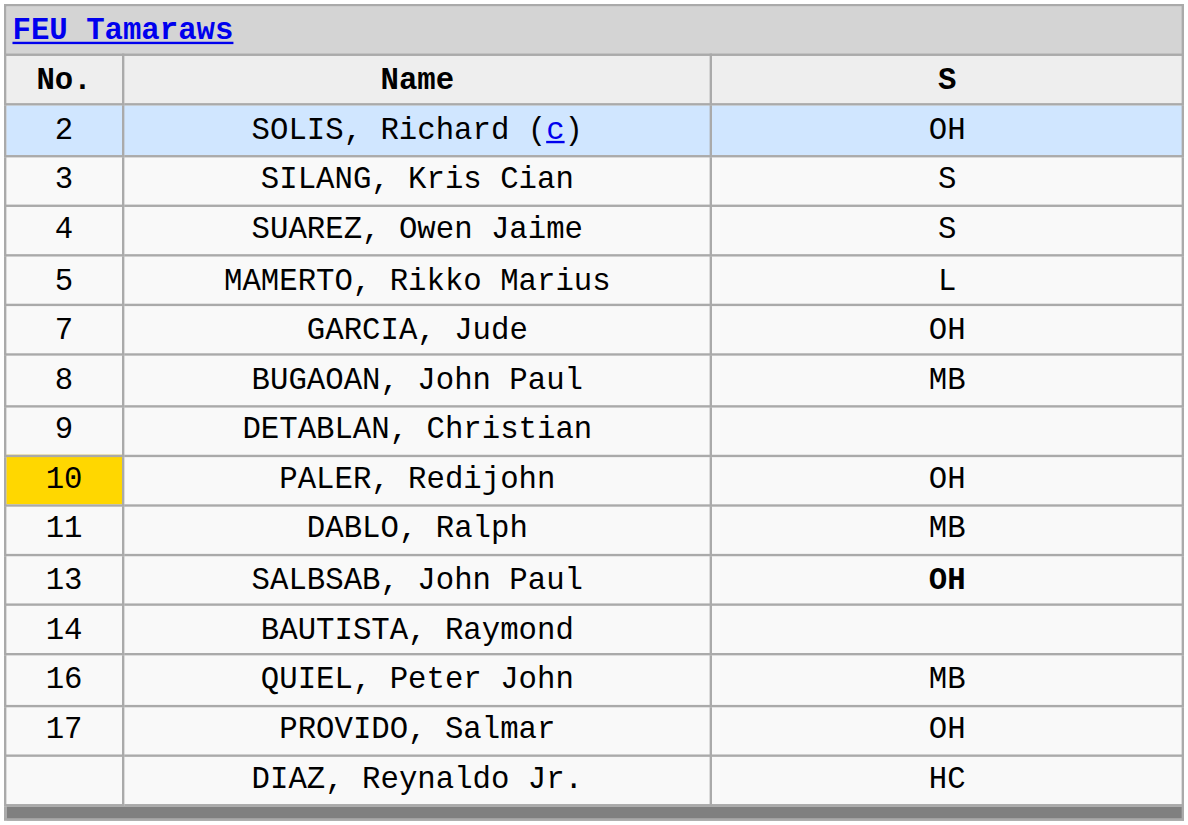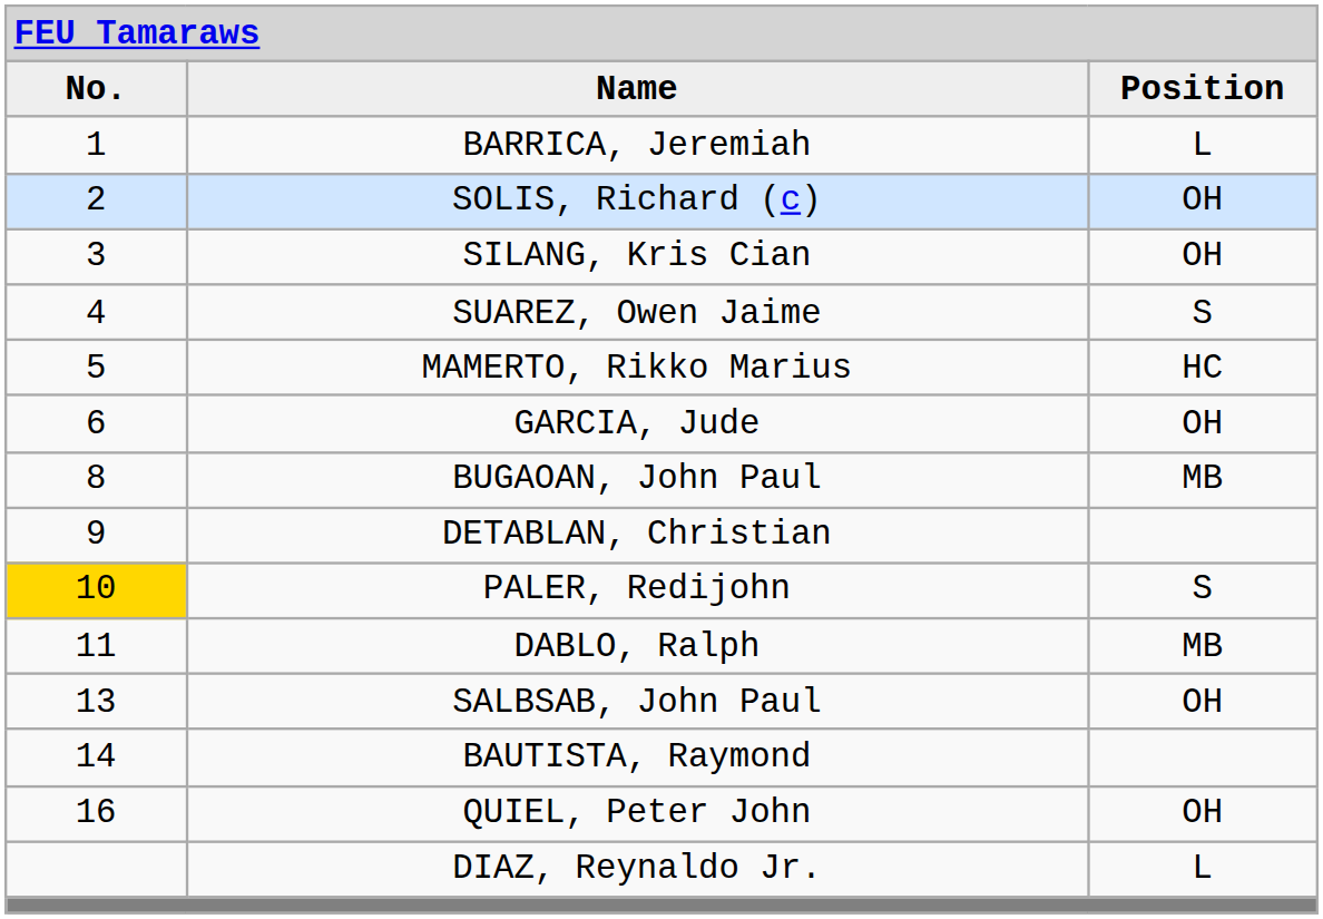Name | column 3: S -> Position
+ row: 1 | BARRICA, Jeremiah | L
SILANG, Kris Cian | column 3: S -> OH
MAMERTO, Rikko Marius | column 3: L -> HC
GARCIA, Jude | column 1: 7 -> 6
PALER, Redijohn | column 3: OH -> S
SALBSAB, John Paul | column 3: bold -> normal
QUIEL, Peter John | column 3: MB -> OH
- row: 17 | PROVIDO, Salmar | OH
DIAZ, Reynaldo Jr. | column 3: HC -> L
